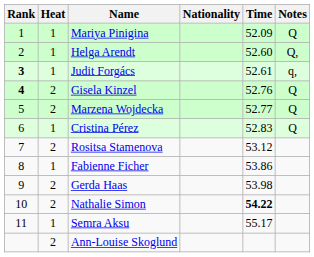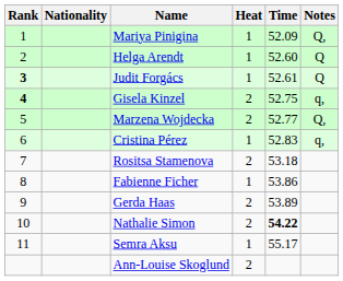columns swapped: Heat <-> Nationality
Mariya Pinigina | Notes: Q -> Q,
Helga Arendt | Notes: Q, -> Q
Judit Forgács | Notes: q, -> Q
Gisela Kinzel | Time: 52.76 -> 52.75
Gisela Kinzel | Notes: Q -> q,
Marzena Wojdecka | Notes: Q -> Q,
Cristina Pérez | Notes: Q -> q,
Rositsa Stamenova | Time: 53.12 -> 53.18
Gerda Haas | Time: 53.98 -> 53.89
